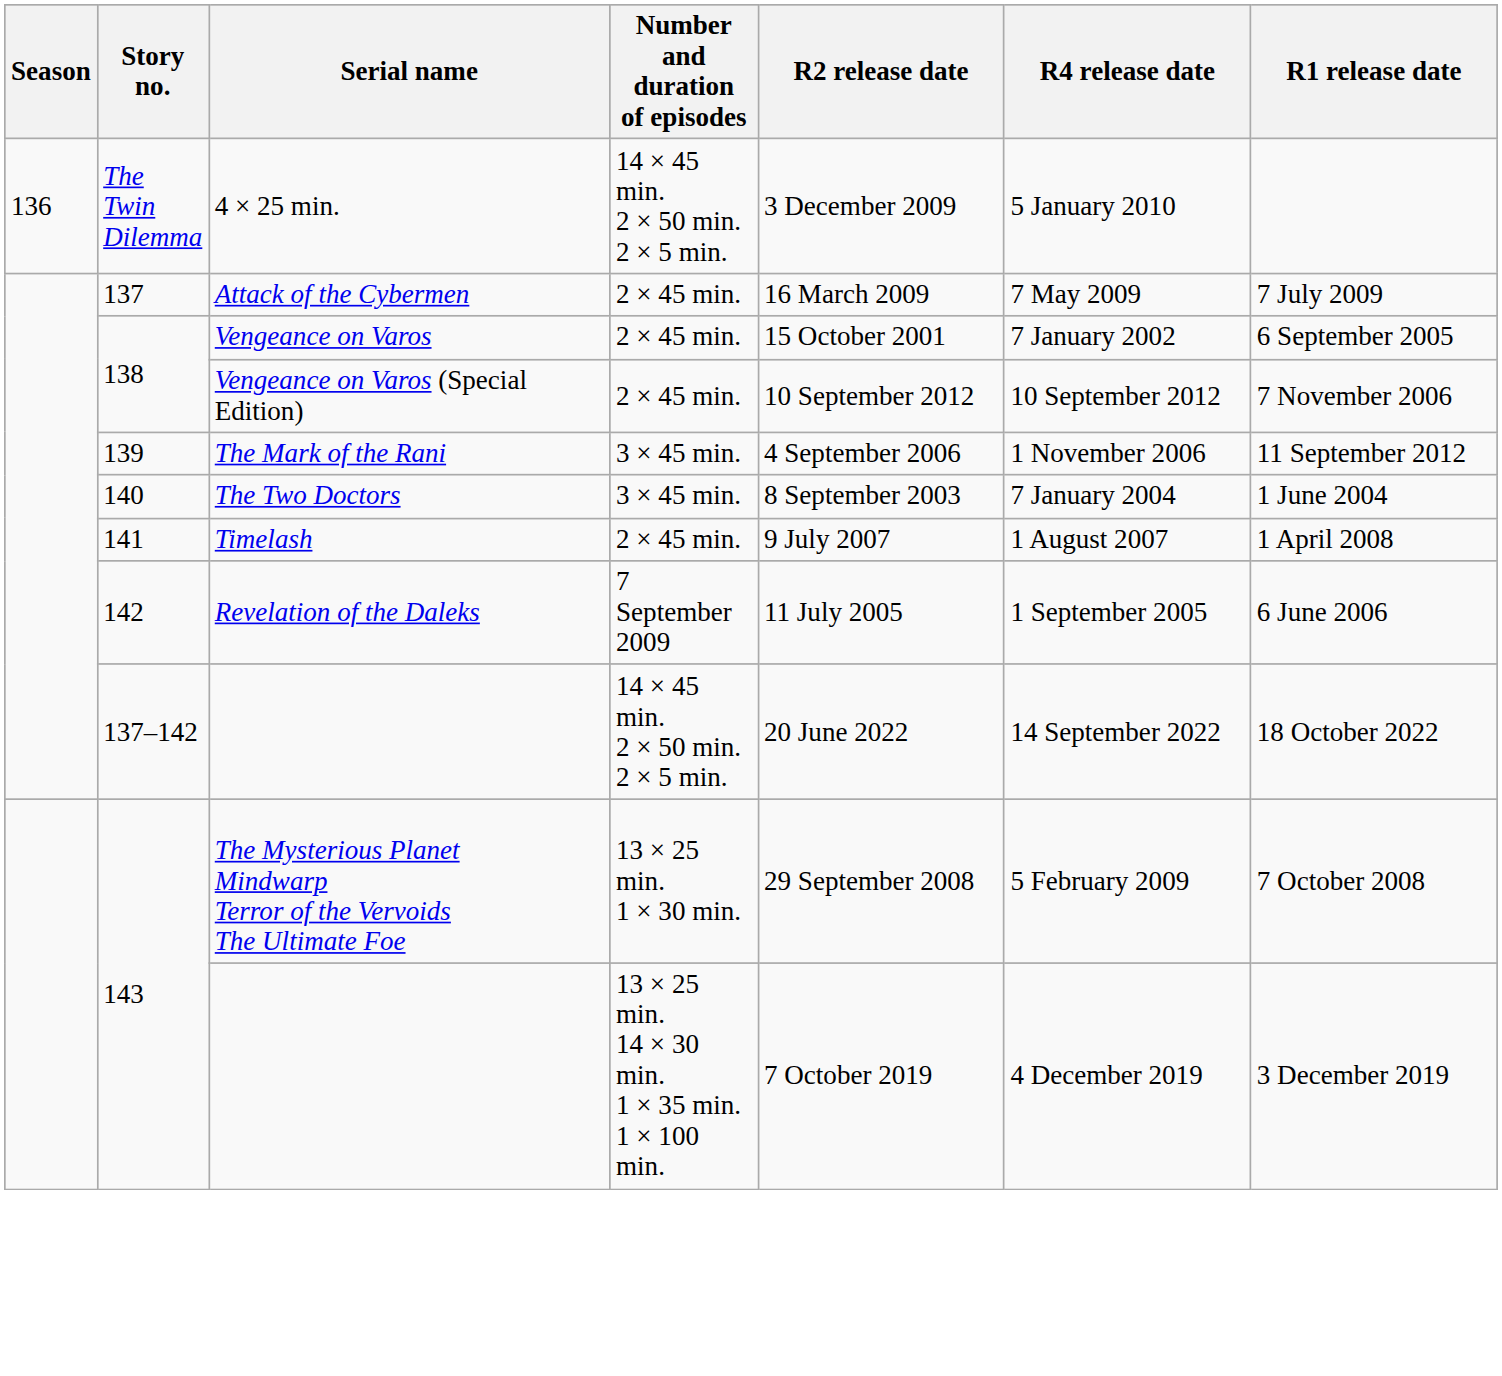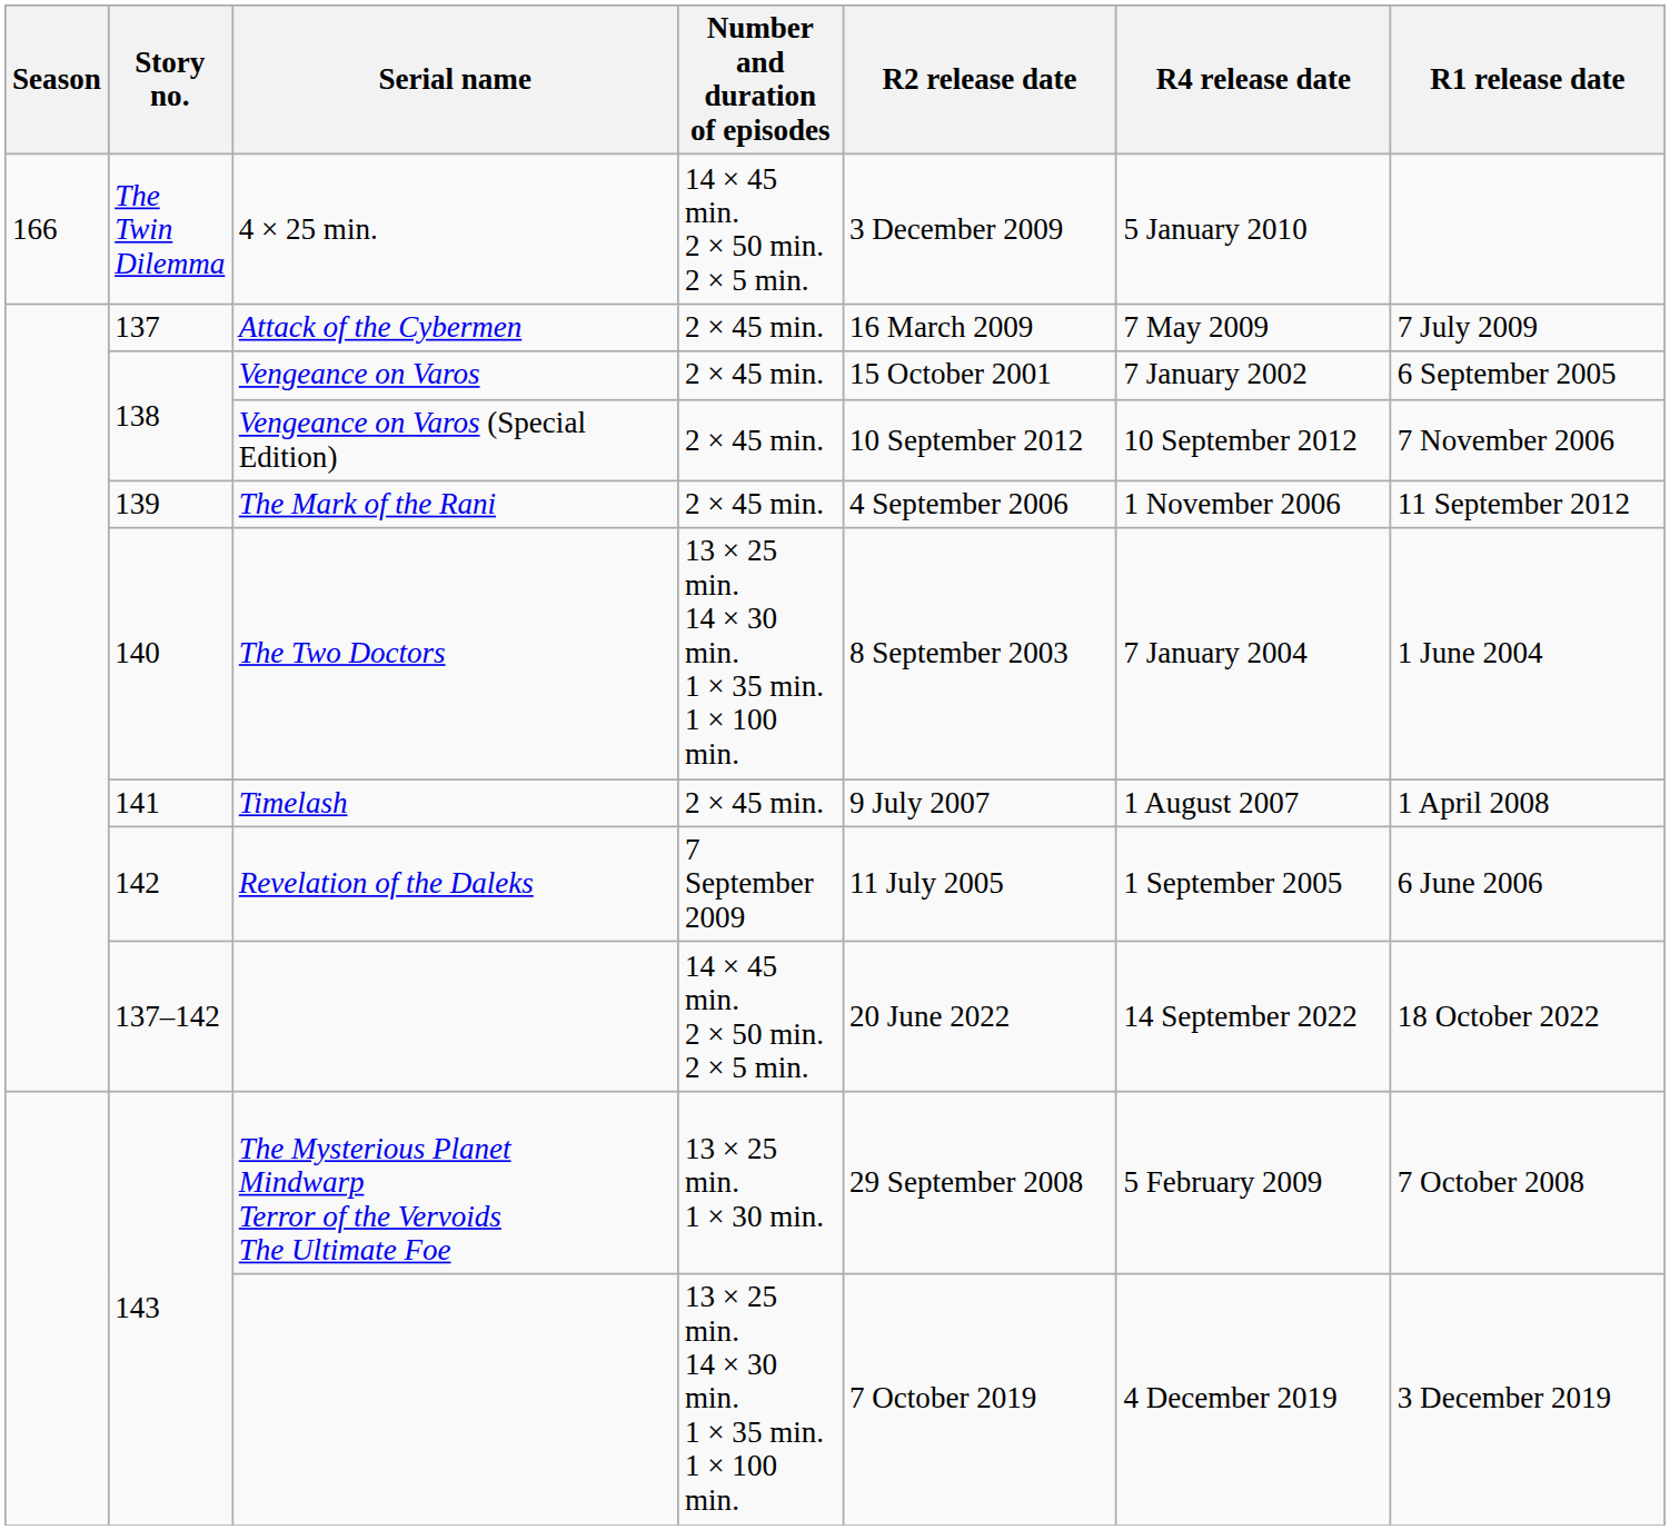4 × 25 min. | Season: 136 -> 166
The Mark of the Rani | Number and duration of episodes: 3 × 45 min. -> 2 × 45 min.
The Two Doctors | Number and duration of episodes: 3 × 45 min. -> 13 × 25 min. 14 × 30 min. 1 × 35 min. 1 × 100 min.
